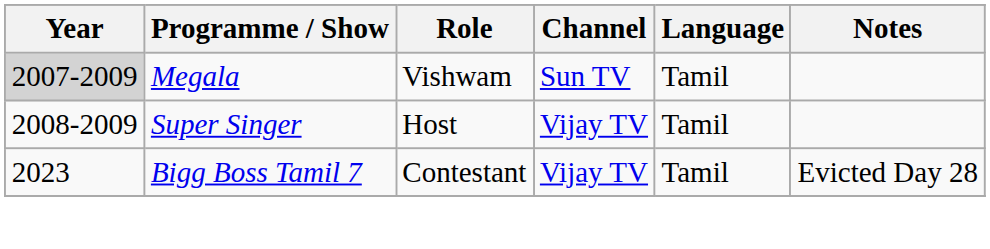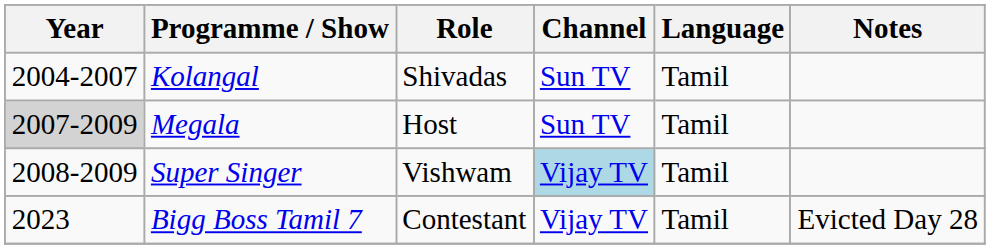+ row: 2004-2007 | Kolangal | Shivadas | Sun TV | Tamil
Megala | Role: Vishwam -> Host
Super Singer | Role: Host -> Vishwam
Super Singer | Channel: no background -> lightblue background
